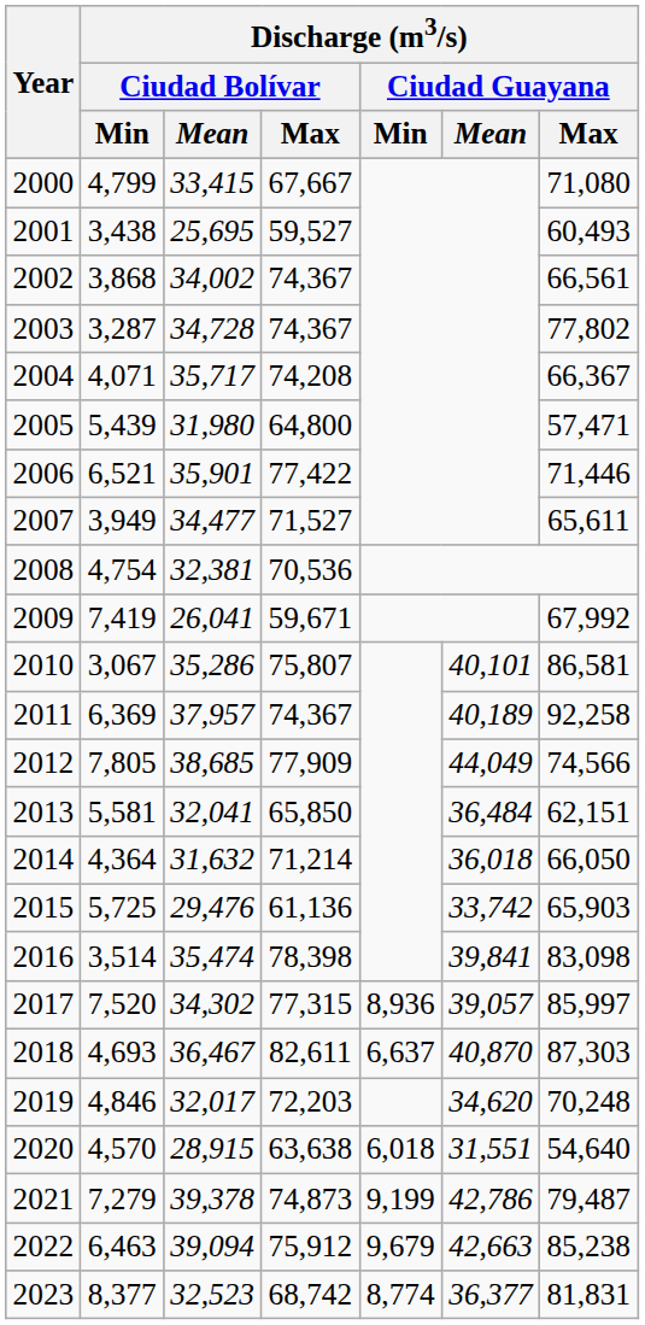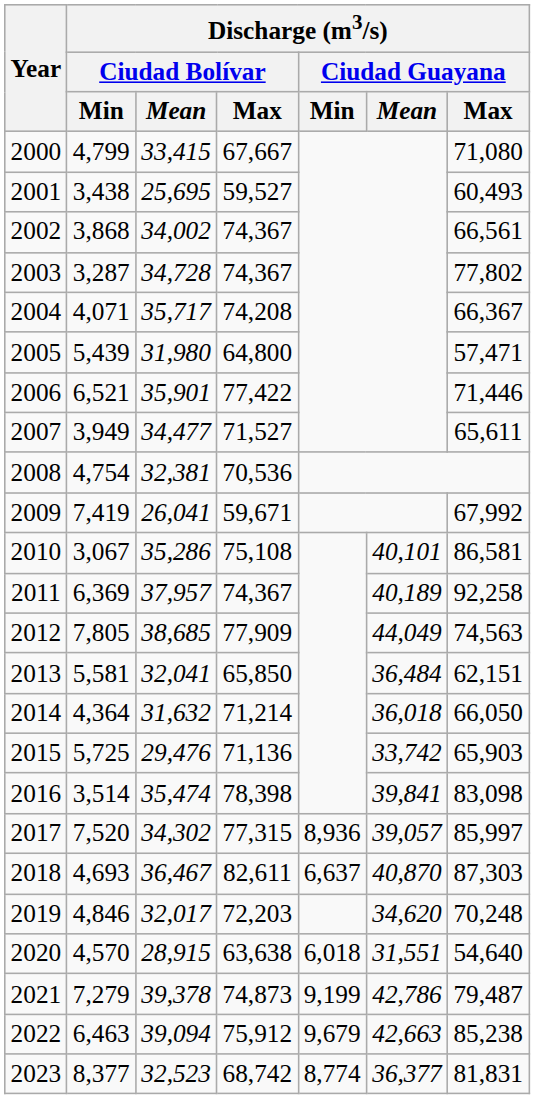2010 | Discharge (m3/s) / Ciudad Bolívar / Max: 75,807 -> 75,108
2012 | Discharge (m3/s) / Ciudad Guayana / Max: 74,566 -> 74,563
2015 | Discharge (m3/s) / Ciudad Bolívar / Max: 61,136 -> 71,136
